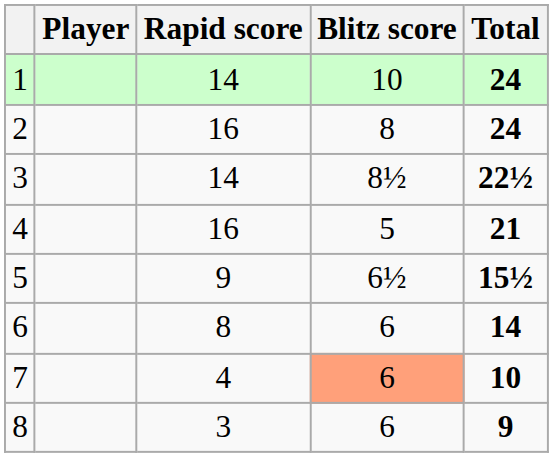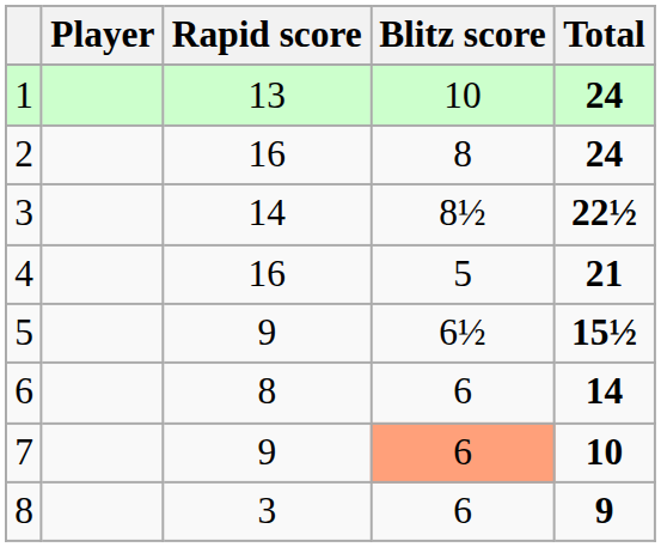1 | Rapid score: 14 -> 13
7 | Rapid score: 4 -> 9
